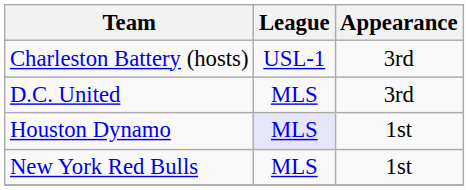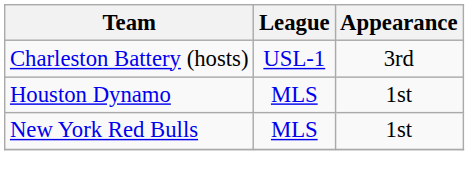- row: D.C. United | MLS | 3rd
Houston Dynamo | League: lavender background -> no background
